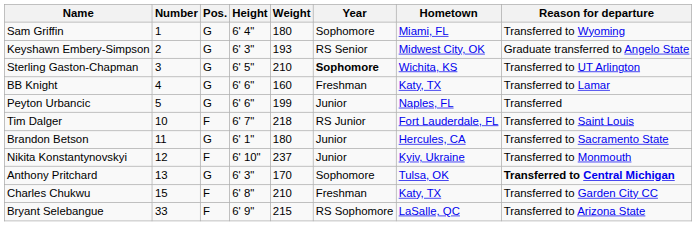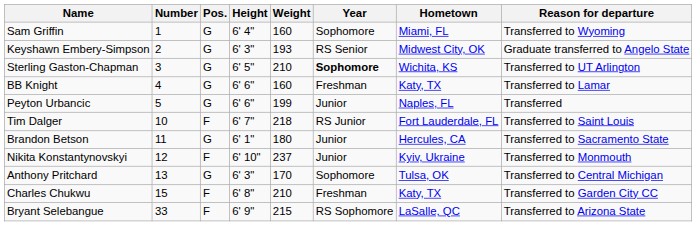Sam Griffin | Weight: 180 -> 160
Anthony Pritchard | Reason for departure: bold -> normal
